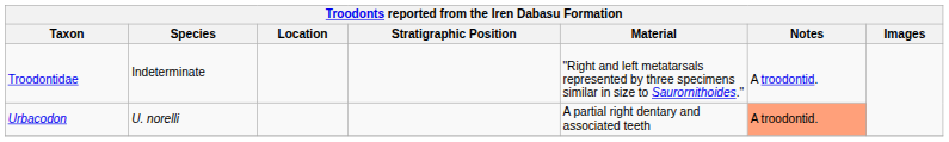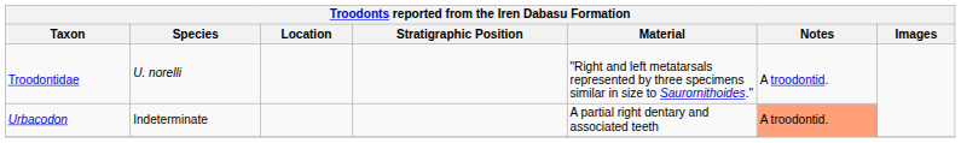Troodontidae | Species: Indeterminate -> U. norelli
Urbacodon | Species: U. norelli -> Indeterminate
